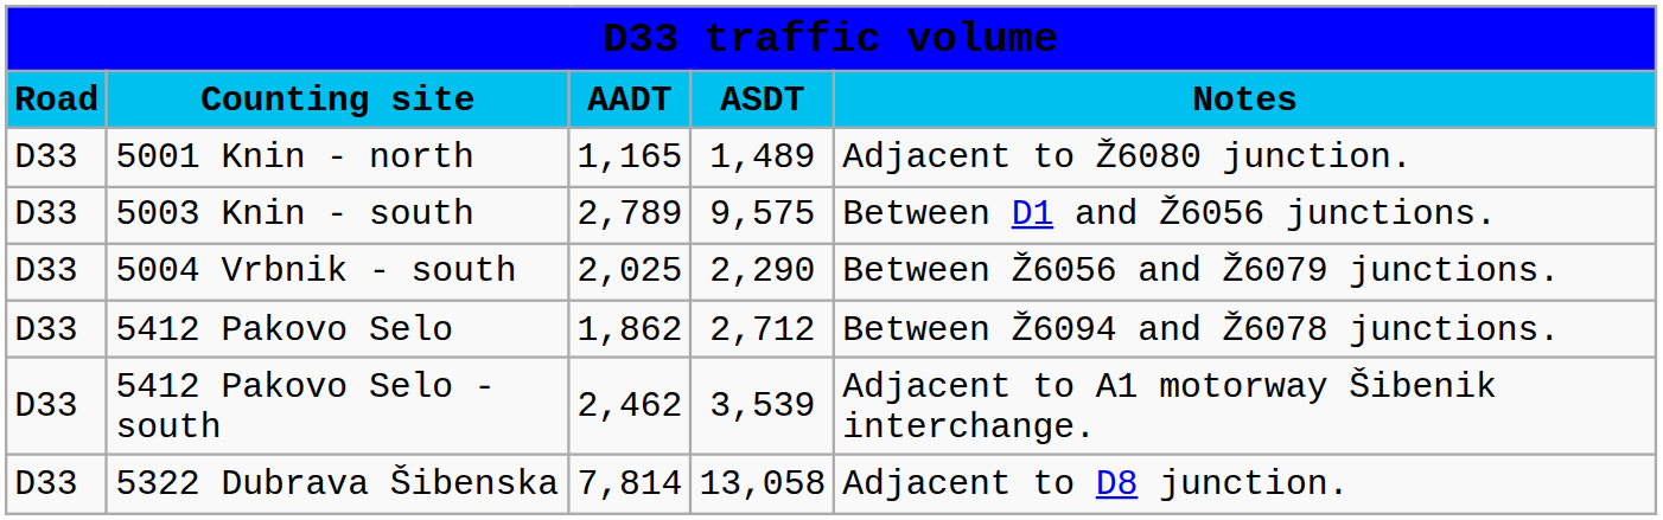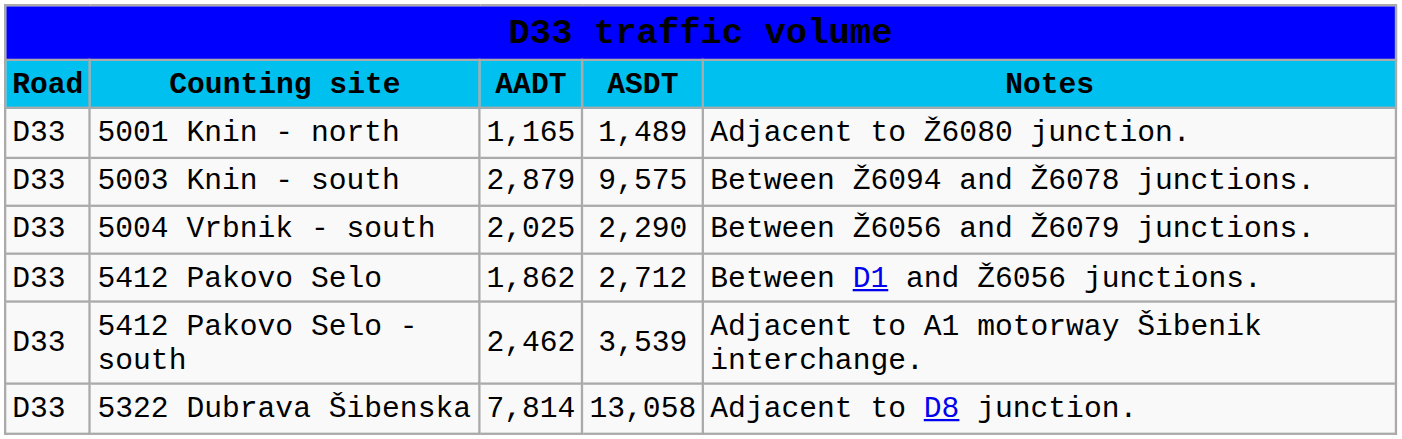5003 Knin - south | column 3: 2,789 -> 2,879
5003 Knin - south | column 5: Between D1 and Ž6056 junctions. -> Between Ž6094 and Ž6078 junctions.
5412 Pakovo Selo | column 5: Between Ž6094 and Ž6078 junctions. -> Between D1 and Ž6056 junctions.
